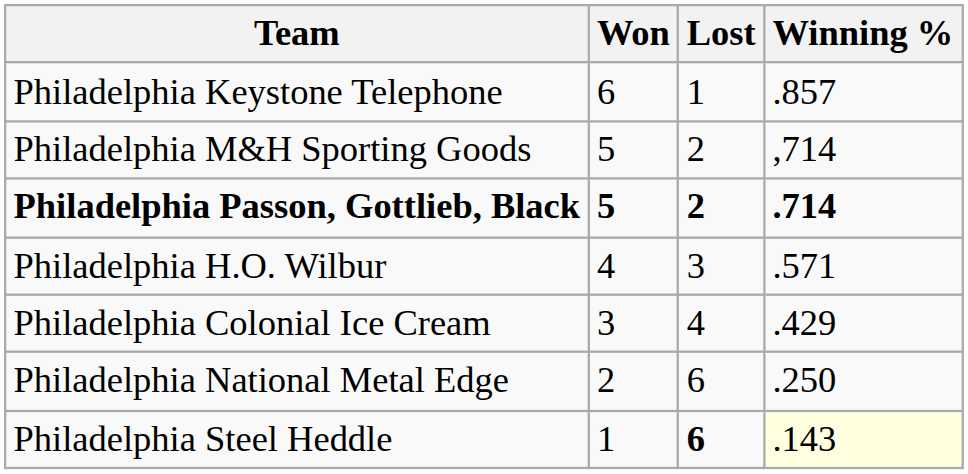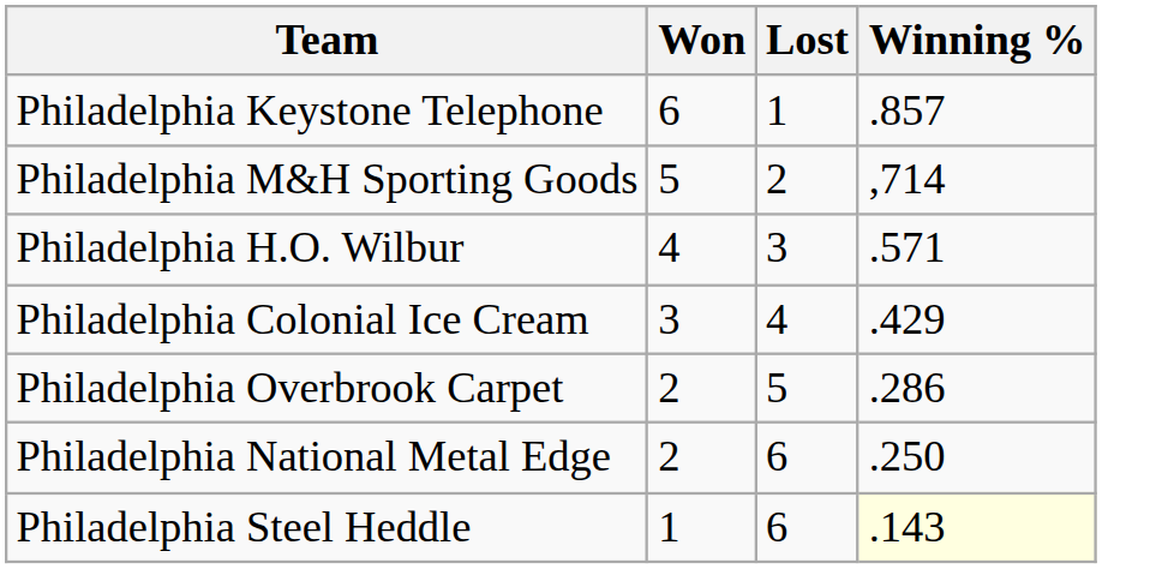- row: Philadelphia Passon, Gottlieb, Black | 5 | 2 | .714
+ row: Philadelphia Overbrook Carpet | 2 | 5 | .286
Philadelphia Steel Heddle | Lost: bold -> normal
